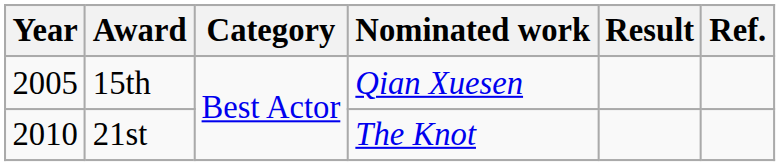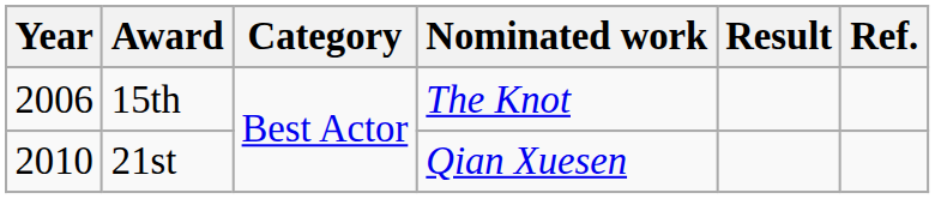15th | Year: 2005 -> 2006
15th | Nominated work: Qian Xuesen -> The Knot
21st | Nominated work: The Knot -> Qian Xuesen
